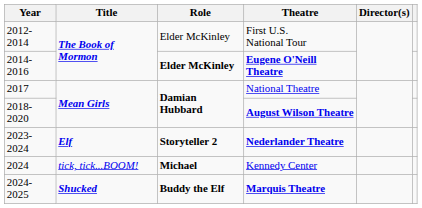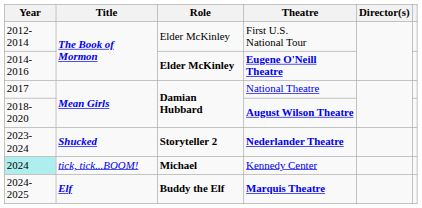Nederlander Theatre | Title: Elf -> Shucked
Kennedy Center | Year: no background -> paleturquoise background
Marquis Theatre | Title: Shucked -> Elf
